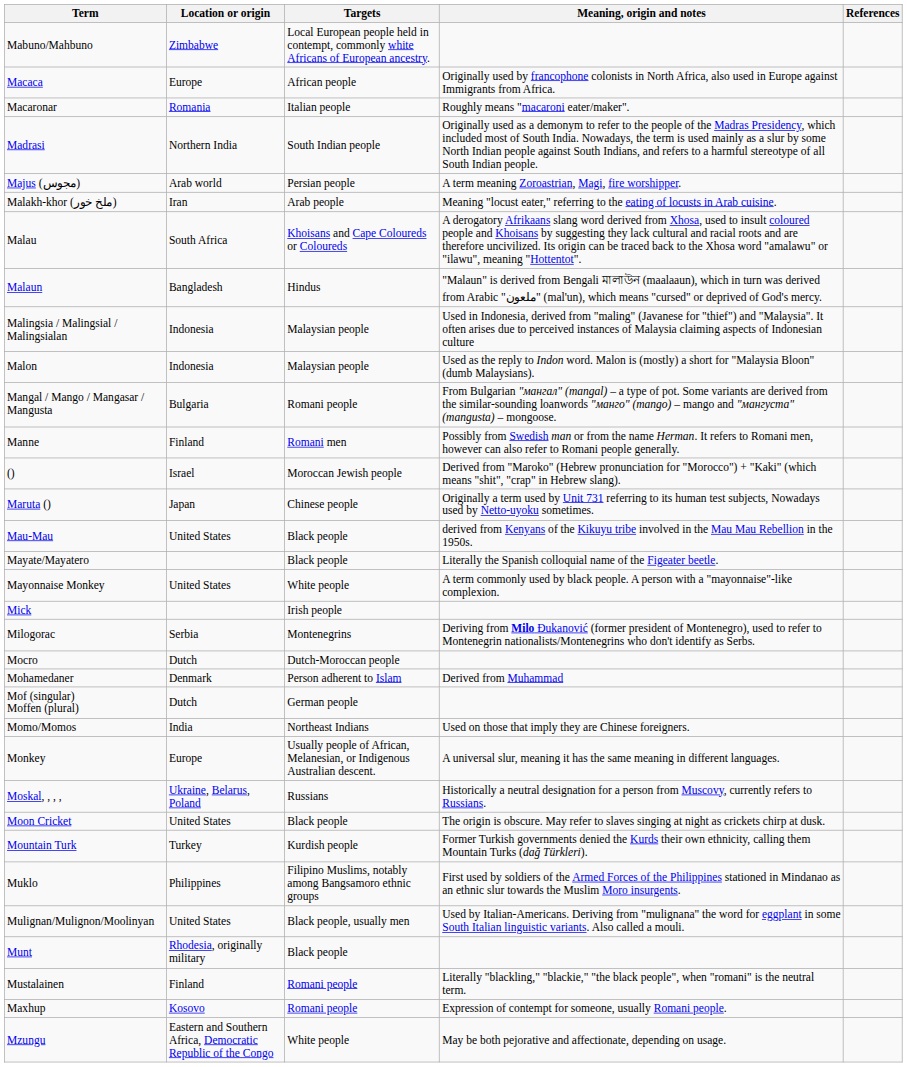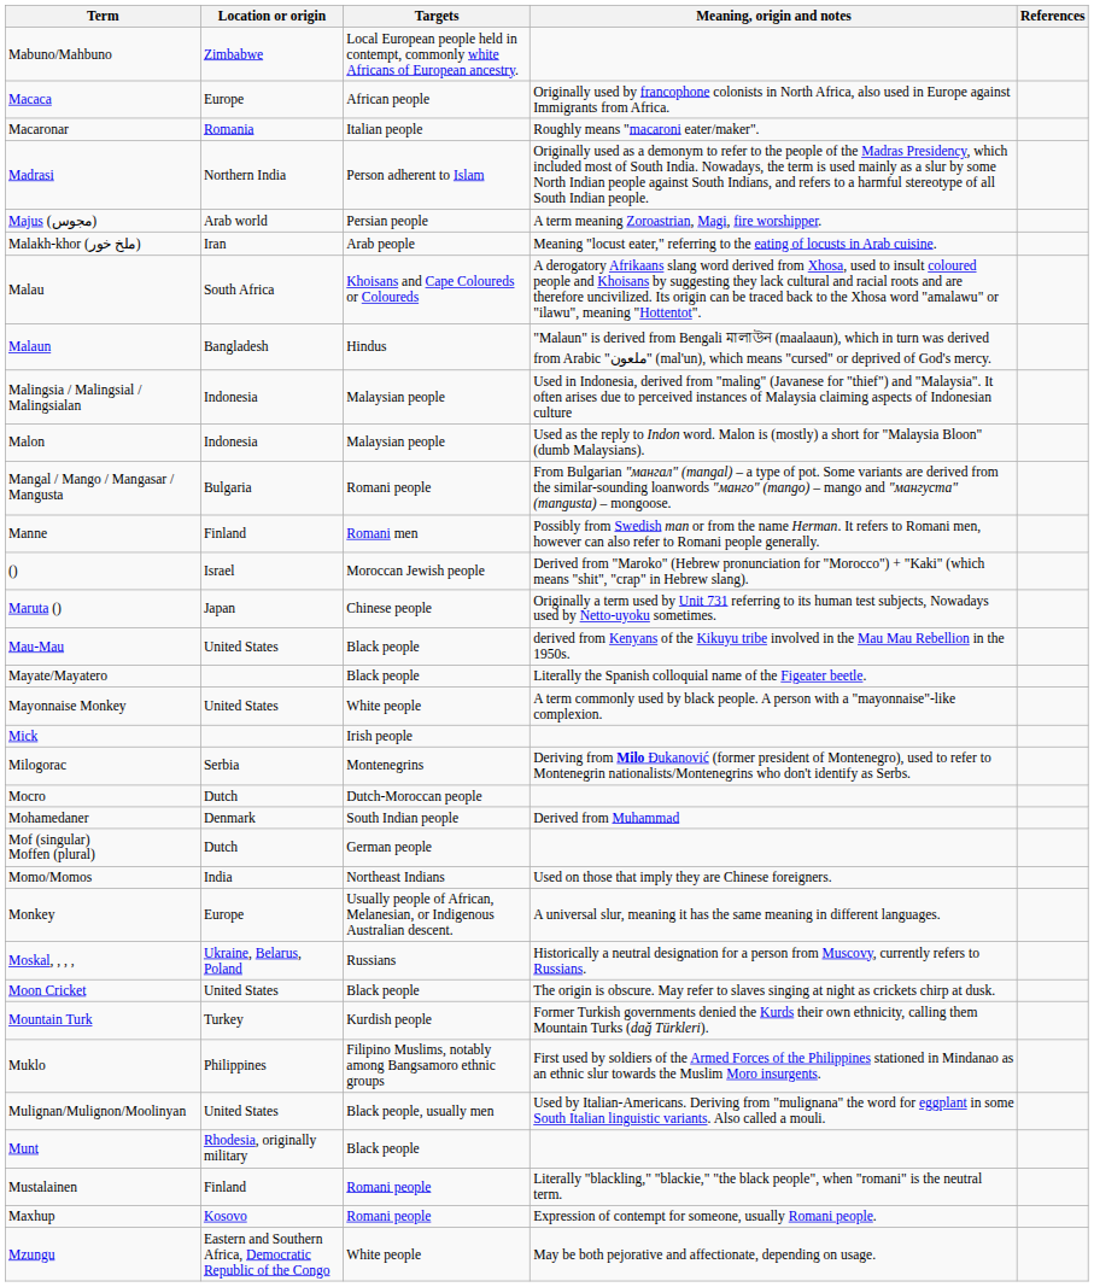Madrasi | Targets: South Indian people -> Person adherent to Islam
Mohamedaner | Targets: Person adherent to Islam -> South Indian people
